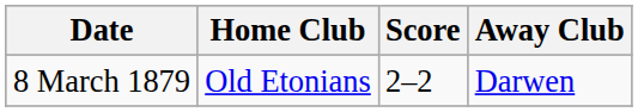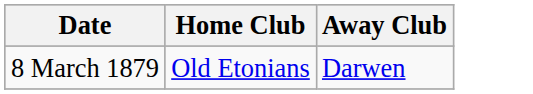- column: Score | 2–2
